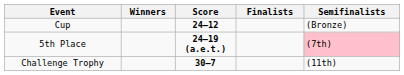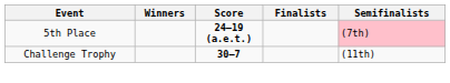- row: Cup | 24–12 | (Bronze)
